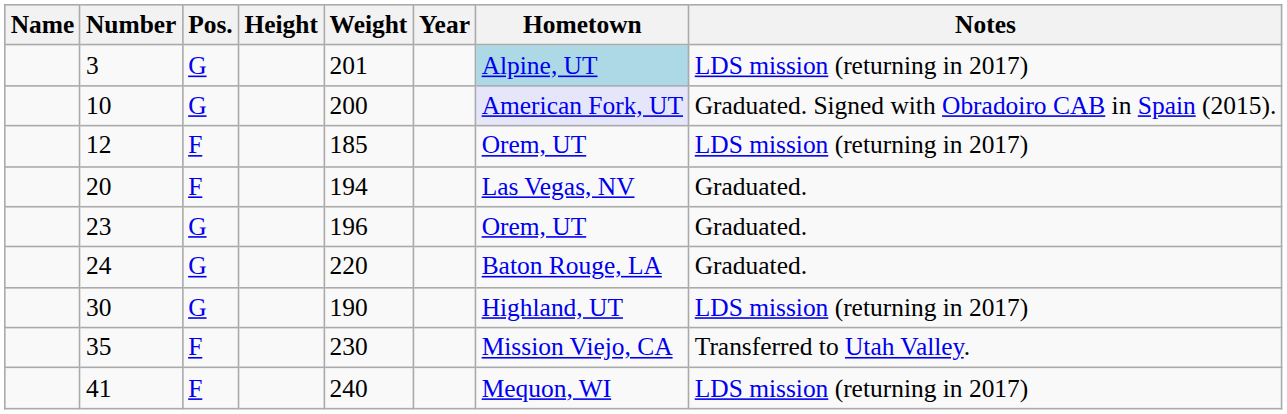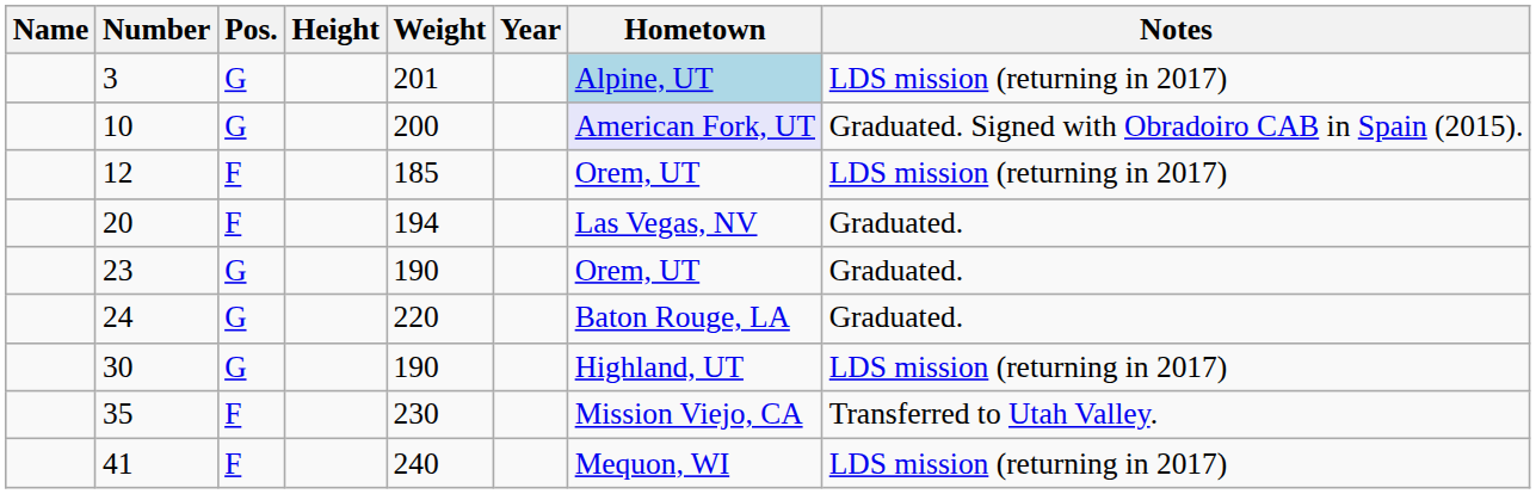23 | Weight: 196 -> 190
